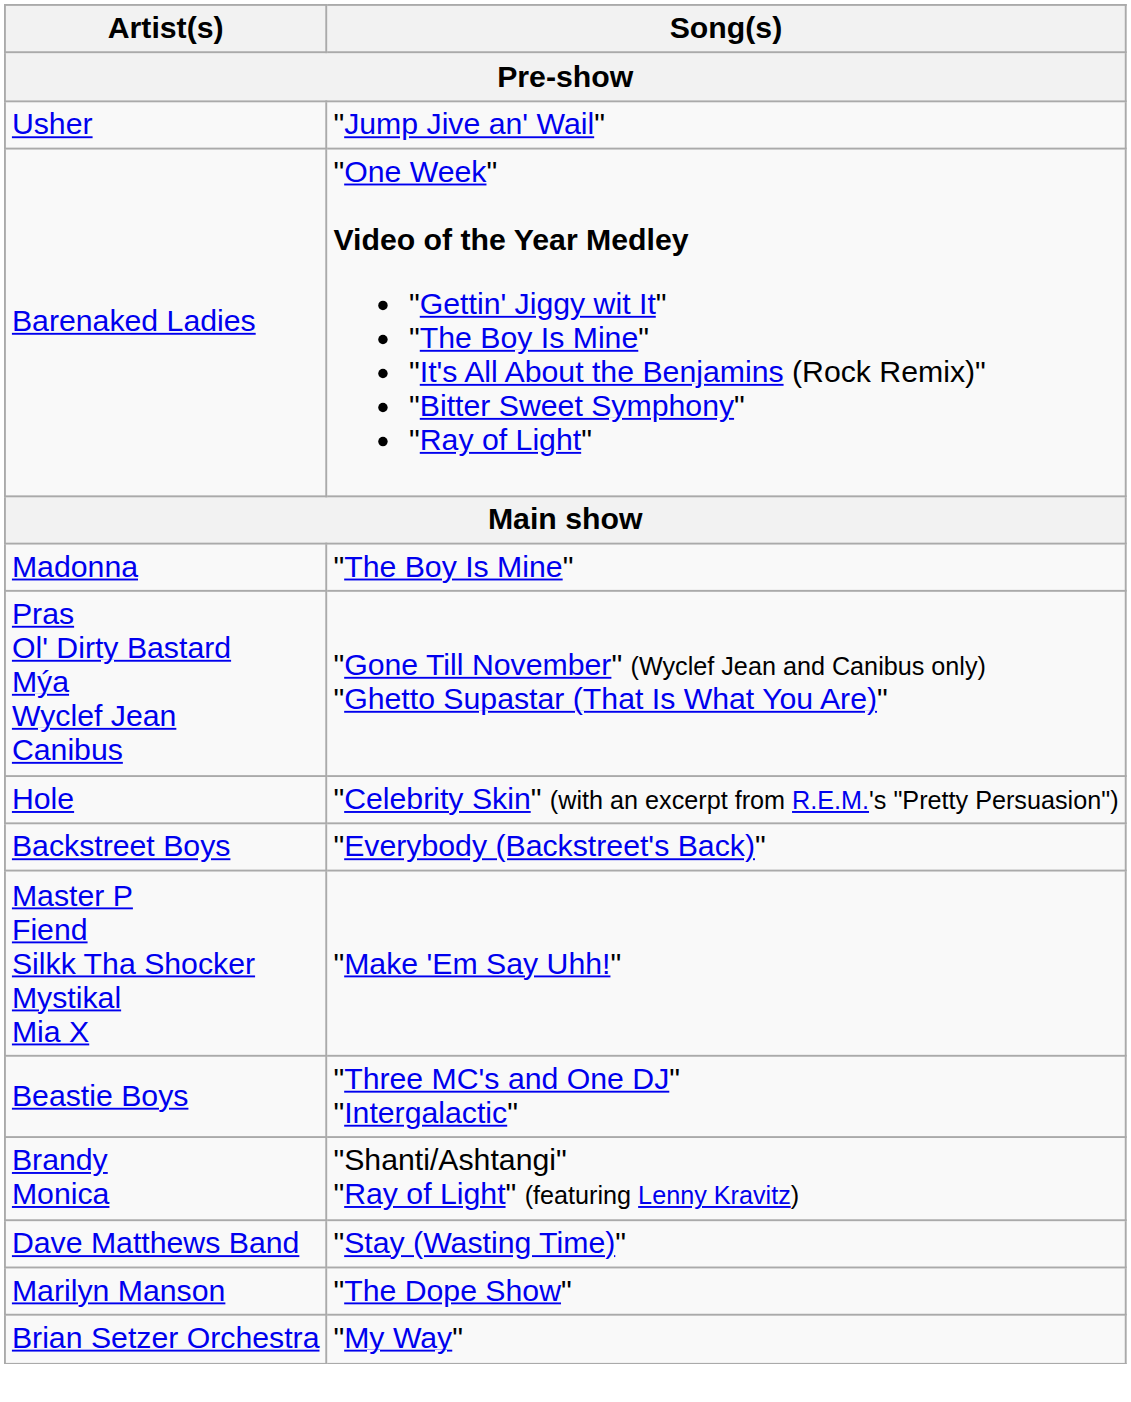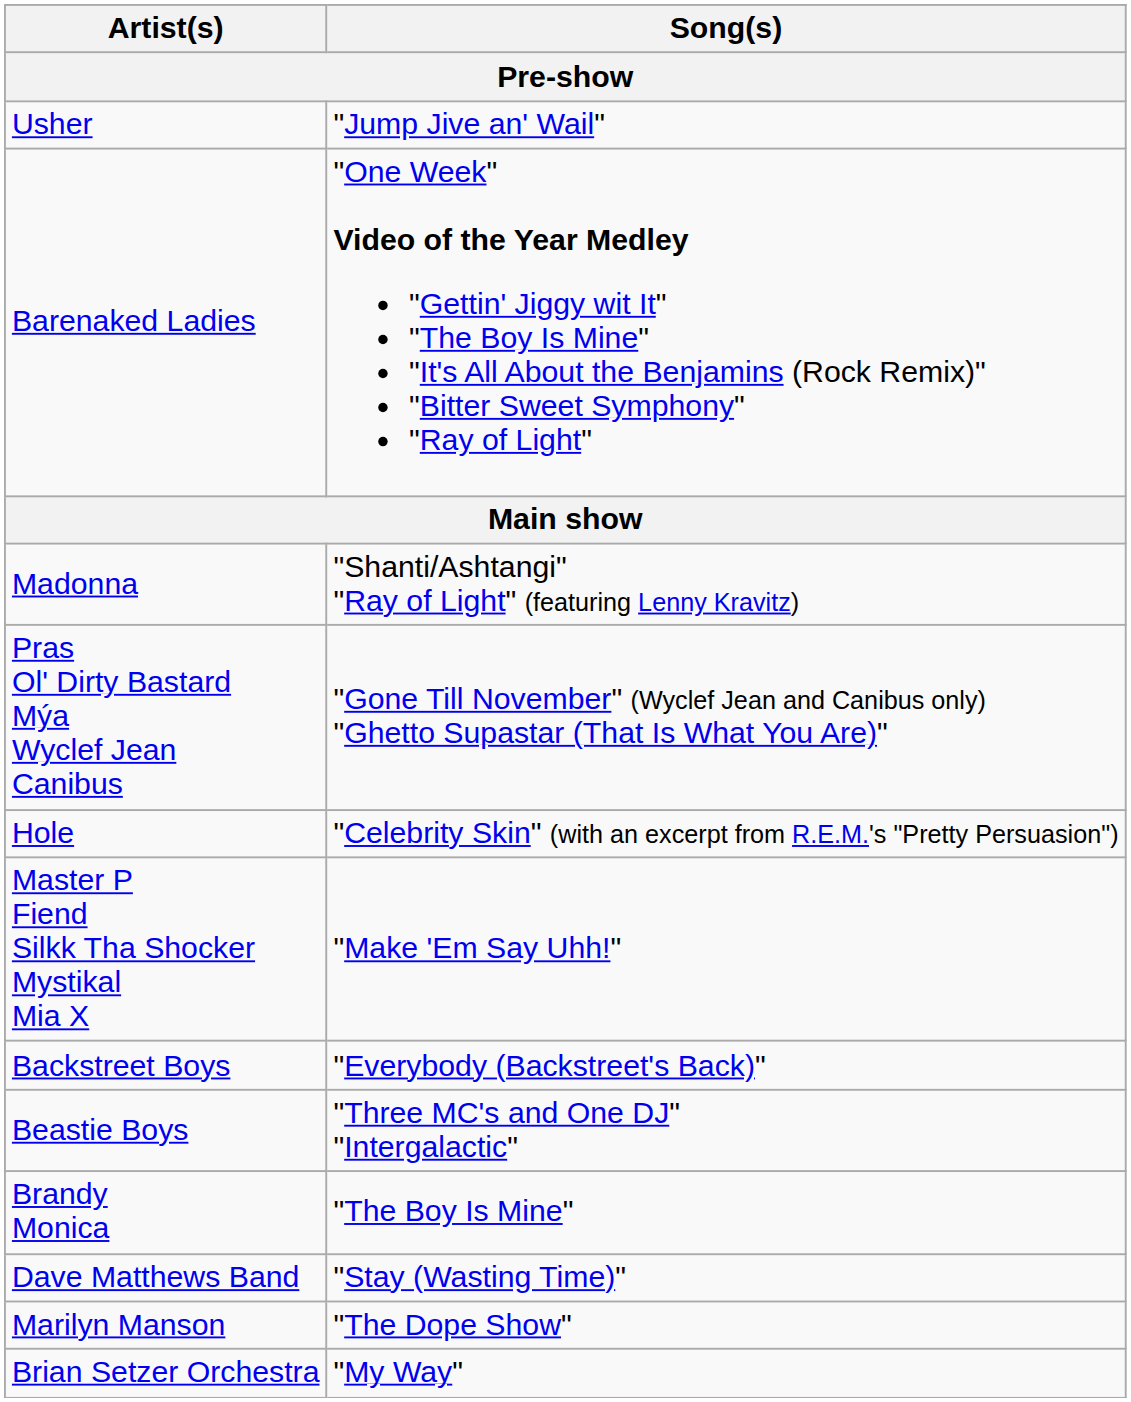Madonna | Song(s): "The Boy Is Mine" -> "Shanti/Ashtangi" "Ray of Light" (featuring Lenny Kravitz)
rows swapped: Master P Fiend Silkk Tha Shocker Mystikal Mia X <-> Backstreet Boys
Brandy Monica | Song(s): "Shanti/Ashtangi" "Ray of Light" (featuring Lenny Kravitz) -> "The Boy Is Mine"
